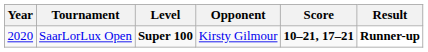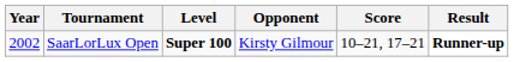SaarLorLux Open | Year: 2020 -> 2002
SaarLorLux Open | Score: bold -> normal
